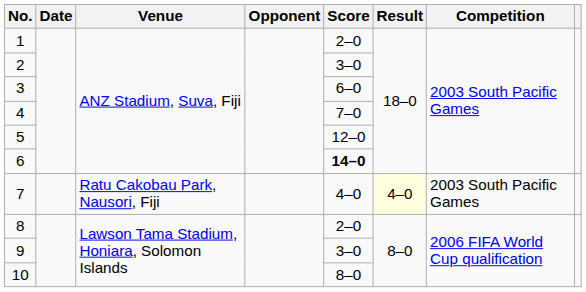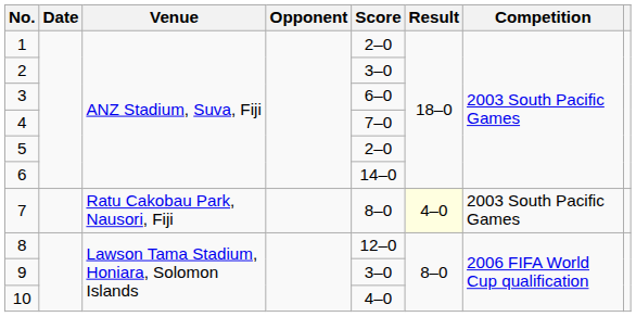5 | Score: 12–0 -> 2–0
6 | Score: bold -> normal
7 | Score: 4–0 -> 8–0
8 | Score: 2–0 -> 12–0
10 | Score: 8–0 -> 4–0
